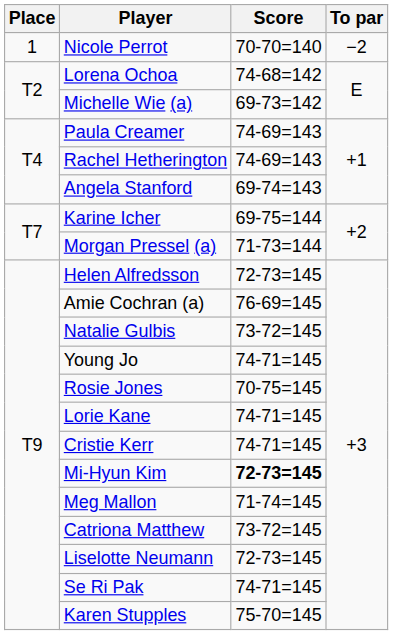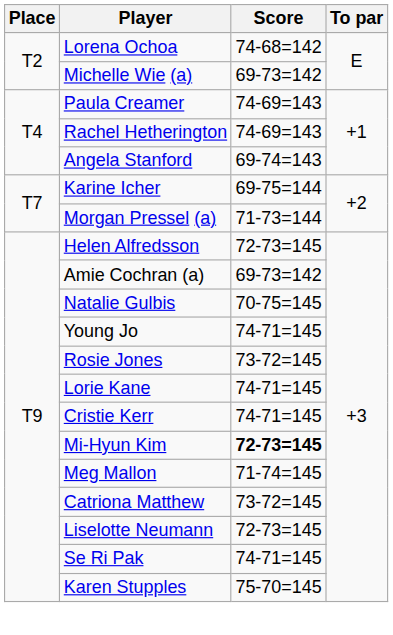- row: 1 | Nicole Perrot | 70-70=140 | −2
Amie Cochran (a) | Score: 76-69=145 -> 69-73=142
Natalie Gulbis | Score: 73-72=145 -> 70-75=145
Rosie Jones | Score: 70-75=145 -> 73-72=145
